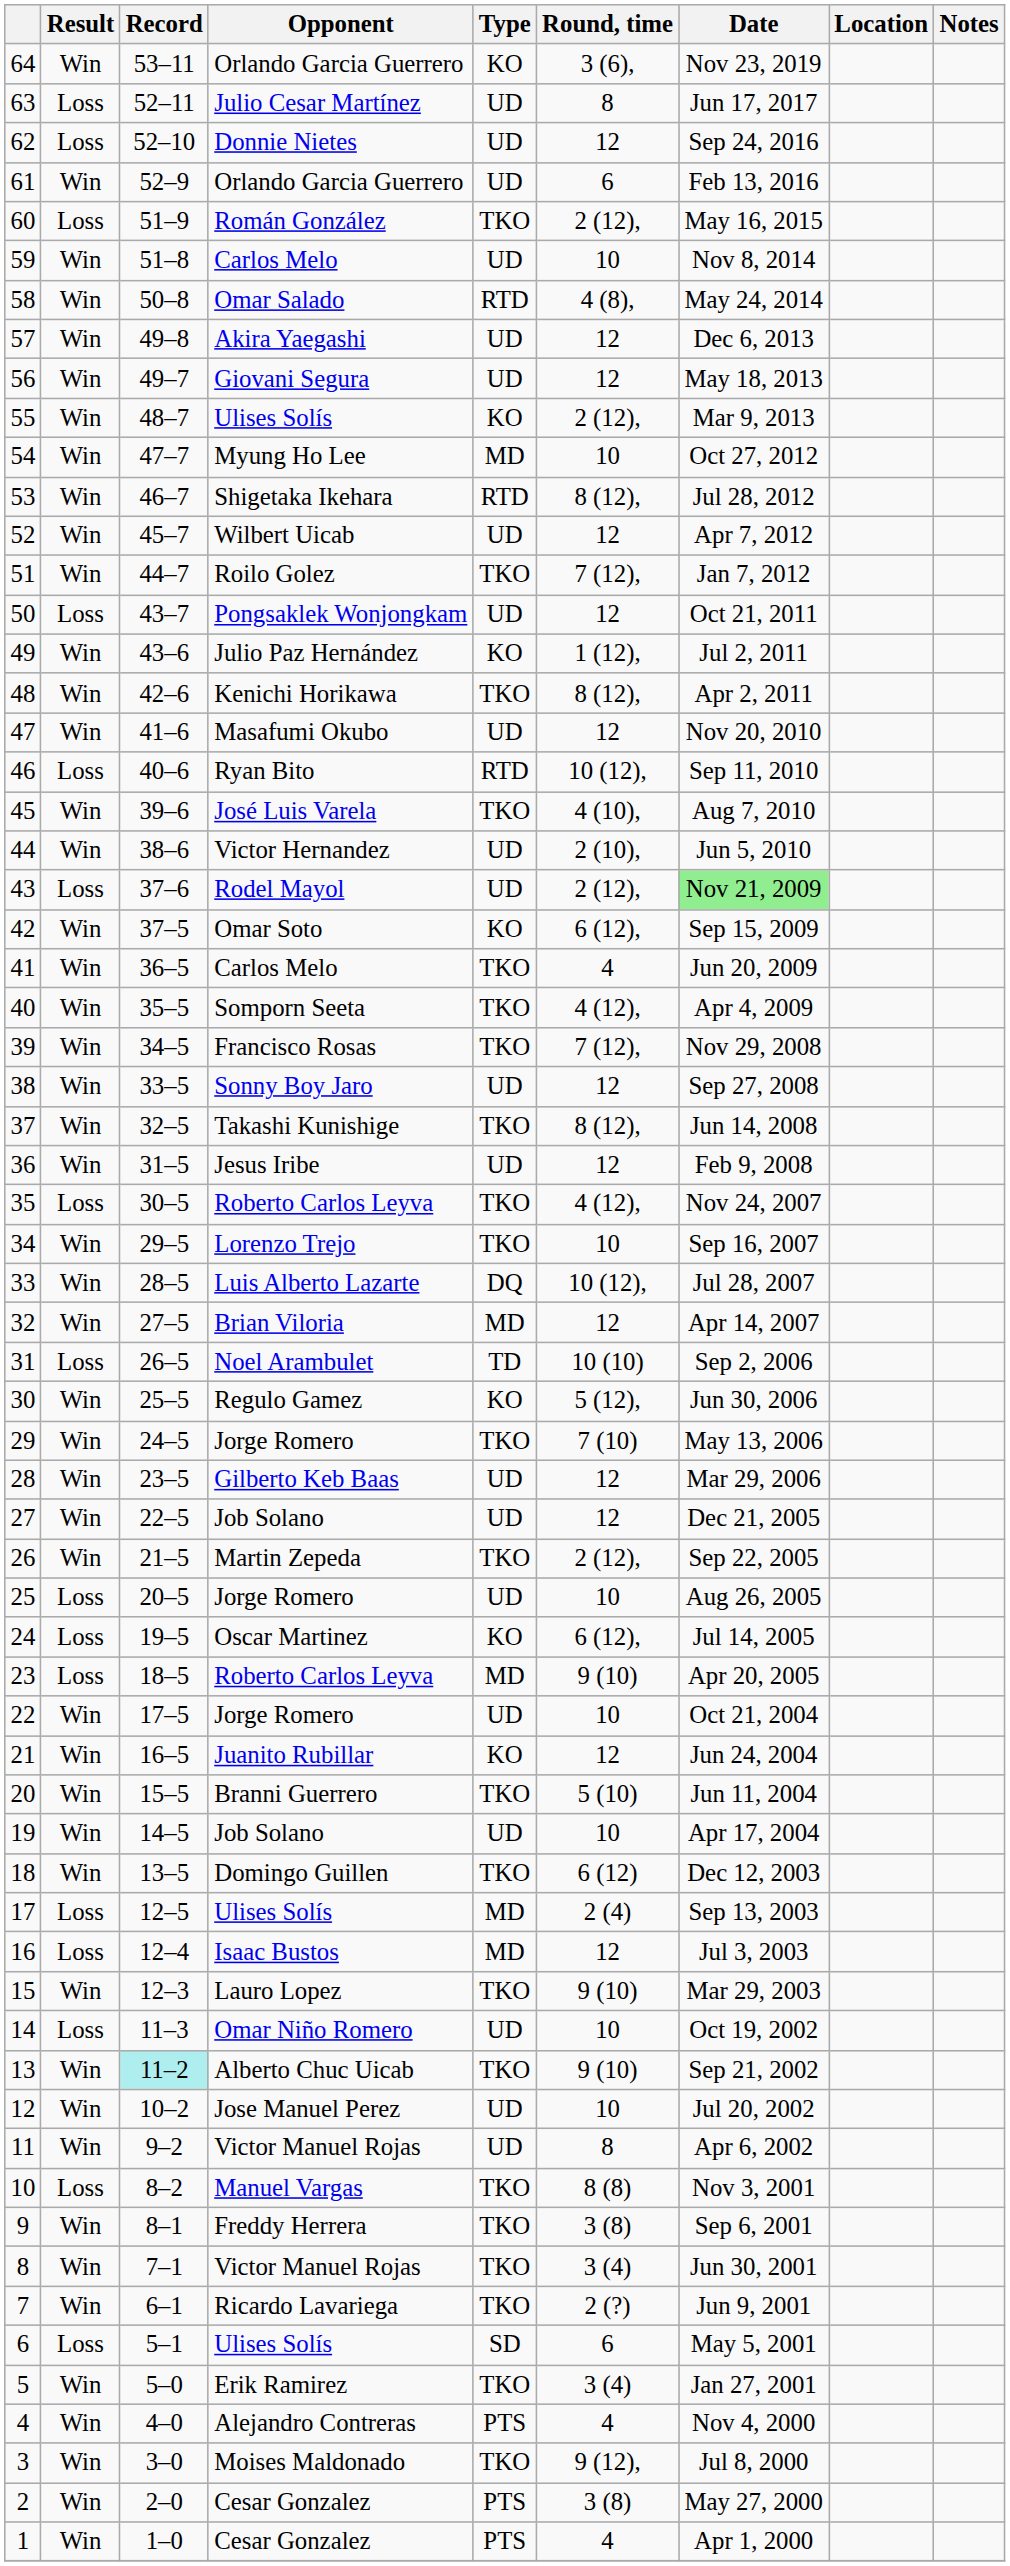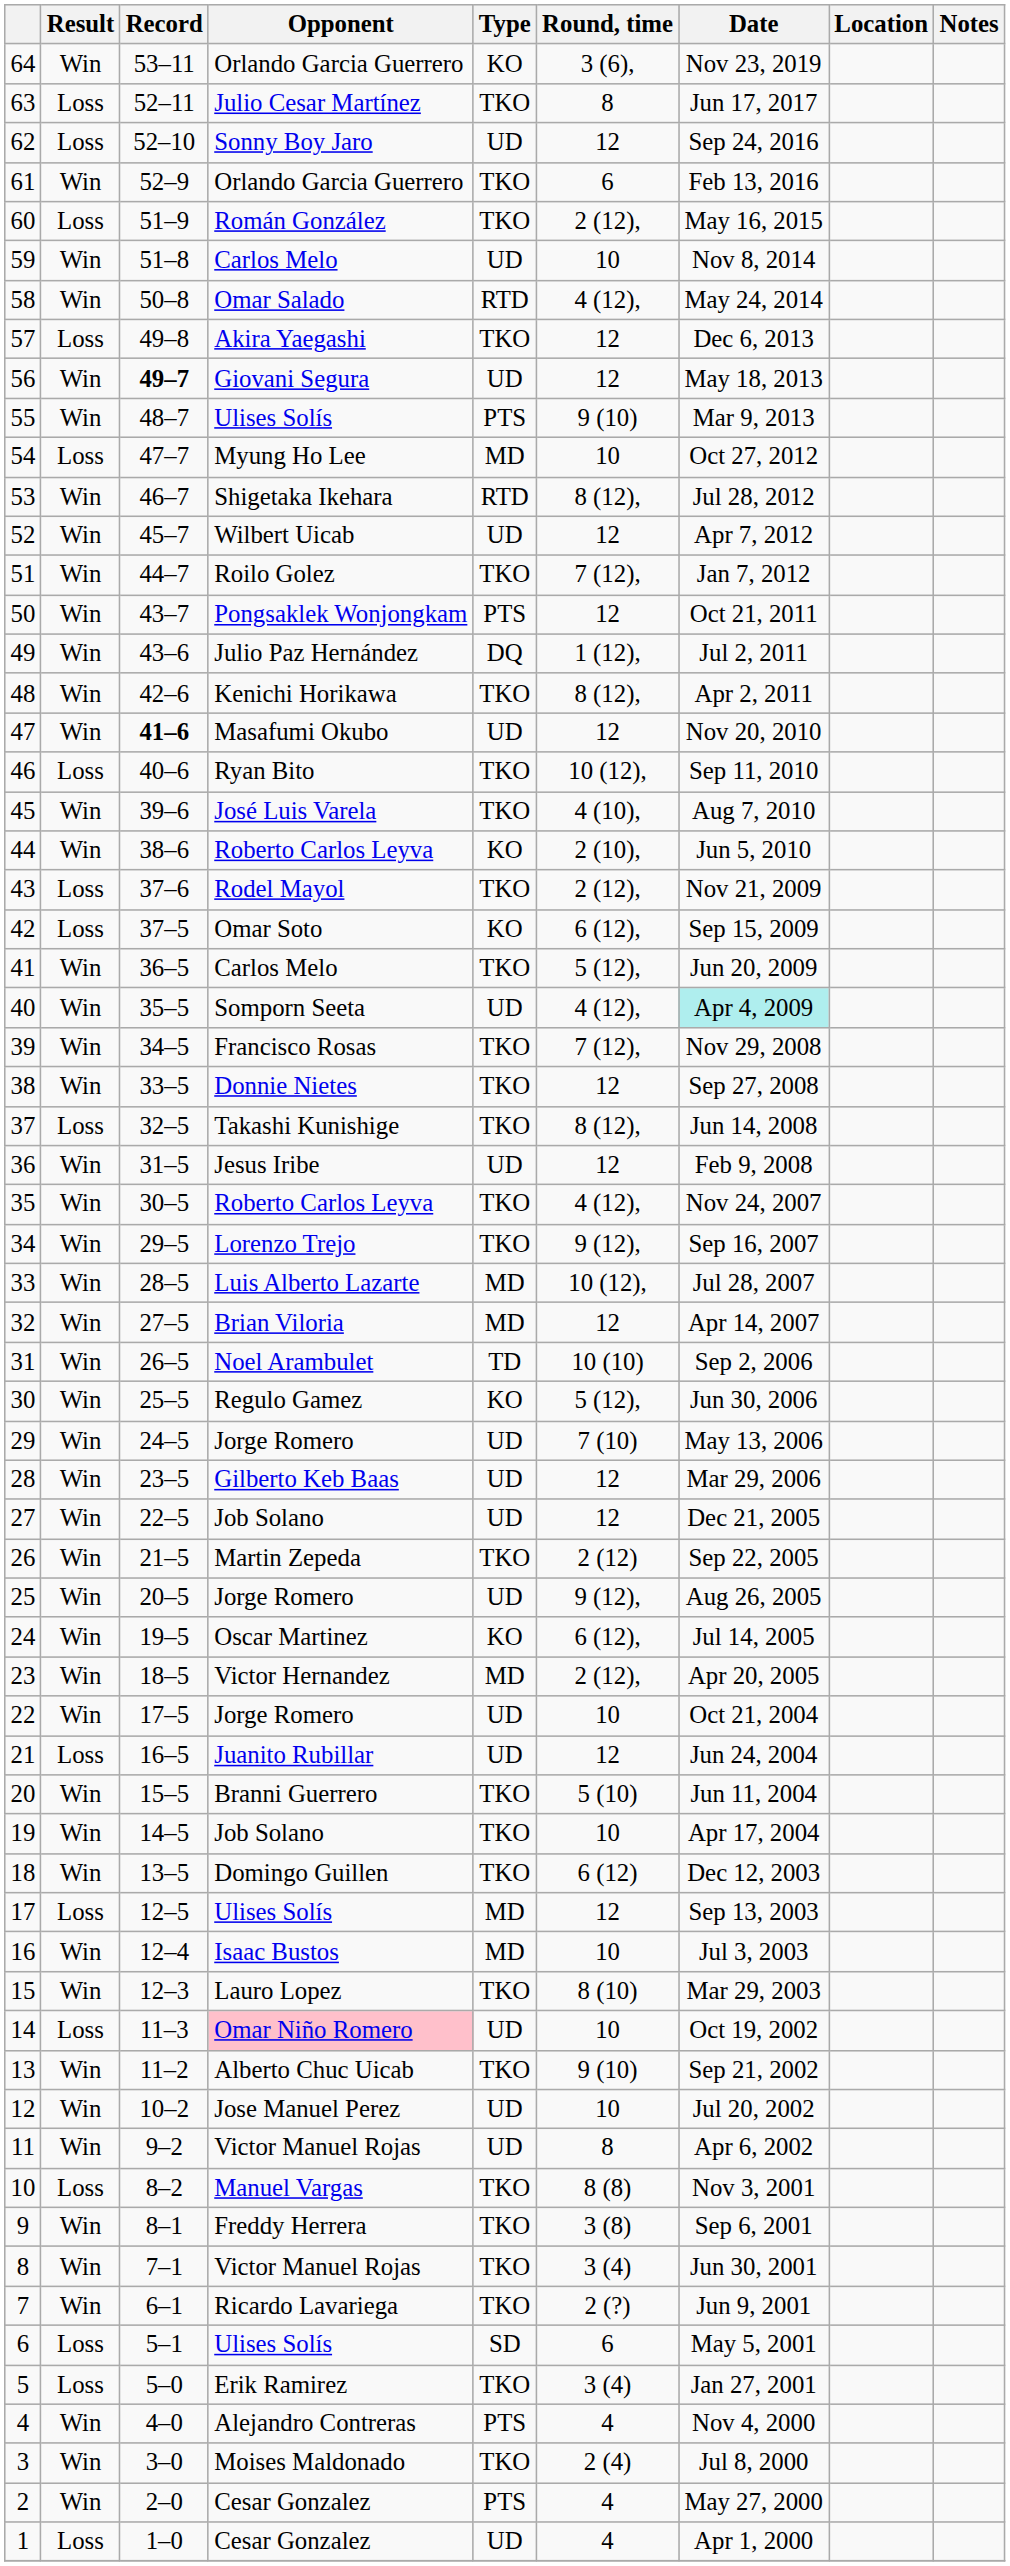63 | Type: UD -> TKO
62 | Opponent: Donnie Nietes -> Sonny Boy Jaro
61 | Type: UD -> TKO
58 | Round, time: 4 (8), -> 4 (12),
57 | Result: Win -> Loss
57 | Type: UD -> TKO
56 | Record: normal -> bold
55 | Type: KO -> PTS
55 | Round, time: 2 (12), -> 9 (10)
54 | Result: Win -> Loss
50 | Result: Loss -> Win
50 | Type: UD -> PTS
49 | Type: KO -> DQ
47 | Record: normal -> bold
46 | Type: RTD -> TKO
44 | Opponent: Victor Hernandez -> Roberto Carlos Leyva
44 | Type: UD -> KO
43 | Type: UD -> TKO
43 | Date: lightgreen background -> no background
42 | Result: Win -> Loss
41 | Round, time: 4 -> 5 (12),
40 | Type: TKO -> UD
40 | Date: no background -> paleturquoise background
38 | Opponent: Sonny Boy Jaro -> Donnie Nietes
38 | Type: UD -> TKO
37 | Result: Win -> Loss
35 | Result: Loss -> Win
34 | Round, time: 10 -> 9 (12),
33 | Type: DQ -> MD
31 | Result: Loss -> Win
29 | Type: TKO -> UD
26 | Round, time: 2 (12), -> 2 (12)
25 | Result: Loss -> Win
25 | Round, time: 10 -> 9 (12),
24 | Result: Loss -> Win
23 | Result: Loss -> Win
23 | Opponent: Roberto Carlos Leyva -> Victor Hernandez
23 | Round, time: 9 (10) -> 2 (12),
21 | Result: Win -> Loss
21 | Type: KO -> UD
19 | Type: UD -> TKO
17 | Round, time: 2 (4) -> 12
16 | Result: Loss -> Win
16 | Round, time: 12 -> 10
15 | Round, time: 9 (10) -> 8 (10)
14 | Opponent: no background -> pink background
13 | Record: paleturquoise background -> no background
5 | Result: Win -> Loss
3 | Round, time: 9 (12), -> 2 (4)
2 | Round, time: 3 (8) -> 4
1 | Result: Win -> Loss
1 | Type: PTS -> UD
